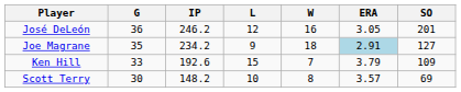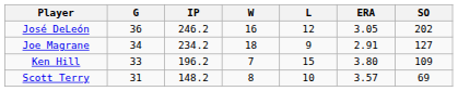columns swapped: W <-> L
José DeLeón | SO: 201 -> 202
Joe Magrane | G: 35 -> 34
Joe Magrane | ERA: lightblue background -> no background
Ken Hill | IP: 192.6 -> 196.2
Ken Hill | ERA: 3.79 -> 3.80
Scott Terry | G: 30 -> 31
